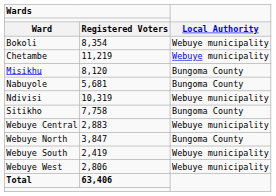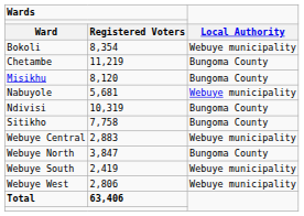Chetambe | column 3: Webuye municipality -> Bungoma County
Nabuyole | column 3: Bungoma County -> Webuye municipality
Ndivisi | column 3: Webuye municipality -> Bungoma County
